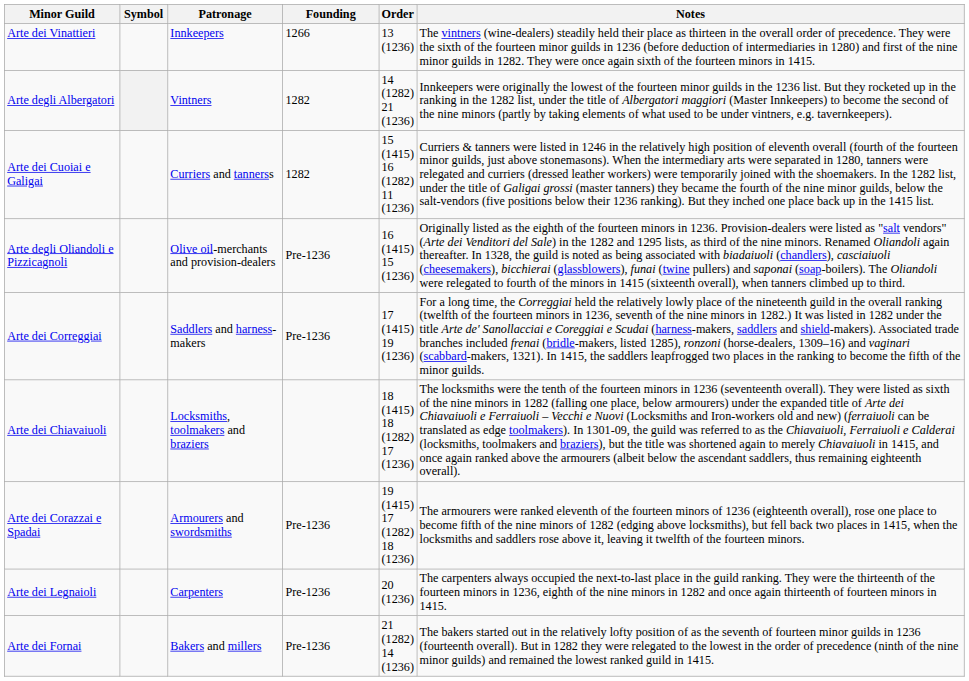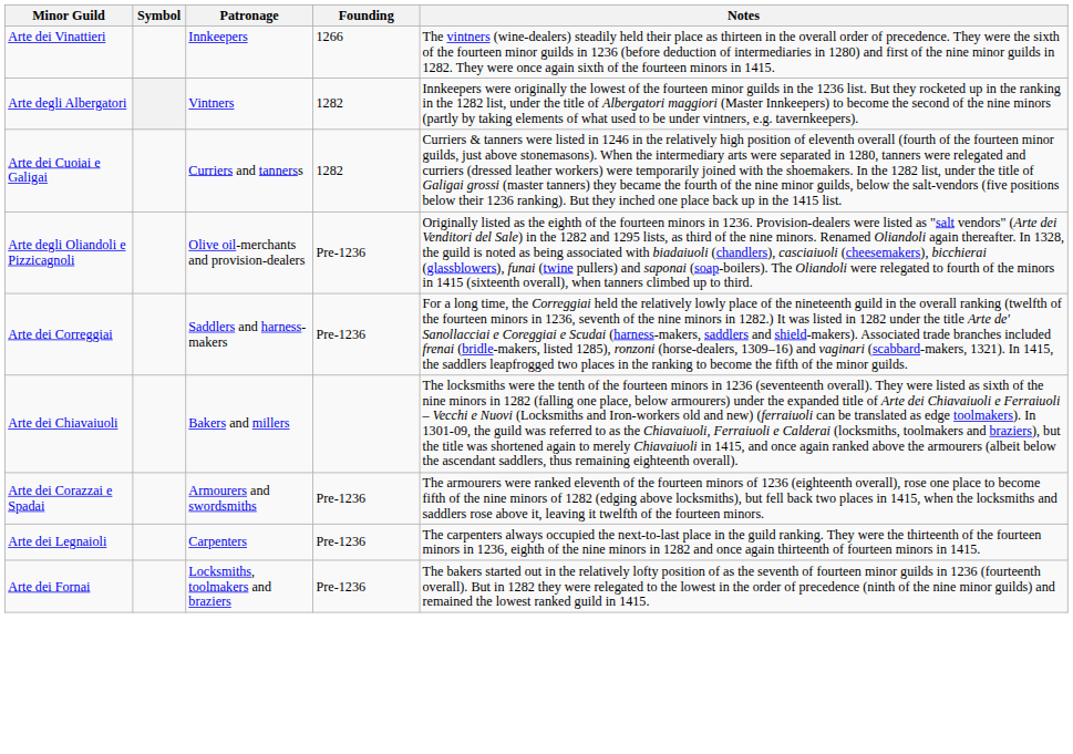- column: Order | 13 (1236) | 14 (1282) 21 (1236) | 15 (1415) 16 (1282) 11 (1236) | 16 (1415) 15 (1236) | 17 (1415) 19 (1236) | 18 (1415) 18 (1282) 17 (1236) | 19 (1415) 17 (1282) 18 (1236) | 20 (1236) | 21 (1282) 14 (1236)
Arte dei Chiavaiuoli | Patronage: Locksmiths, toolmakers and braziers -> Bakers and millers
Arte dei Fornai | Patronage: Bakers and millers -> Locksmiths, toolmakers and braziers
